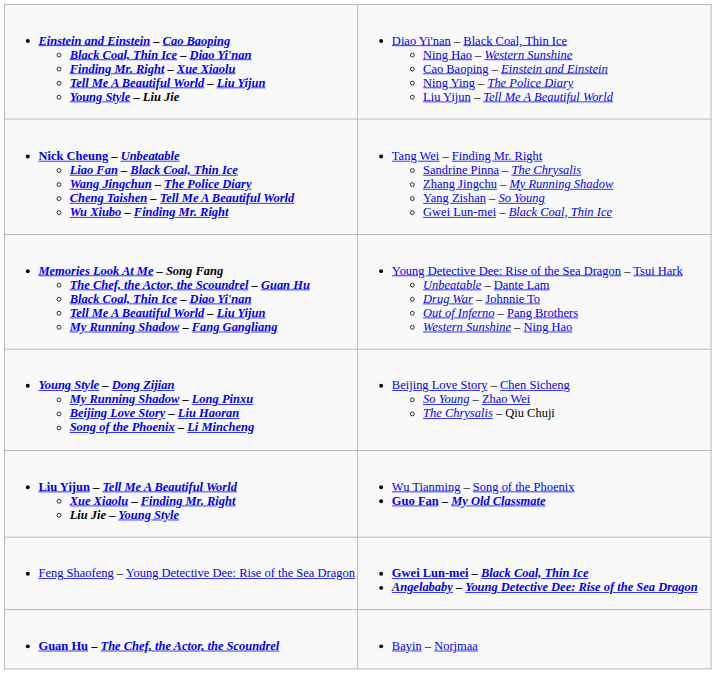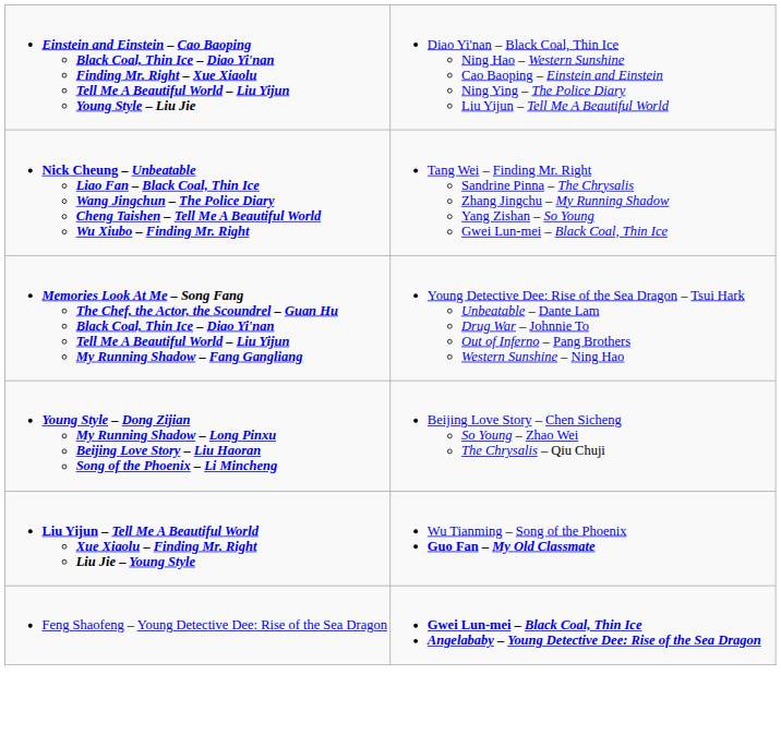- row: Guan Hu – The Chef, the Actor, the Scoundrel | Bayin – Norjmaa
